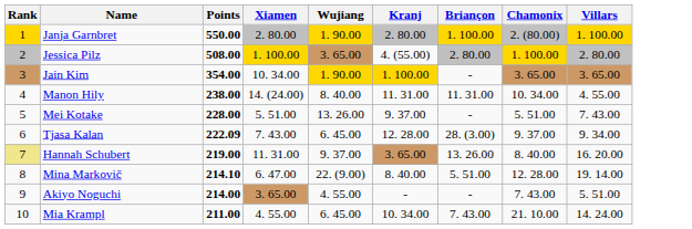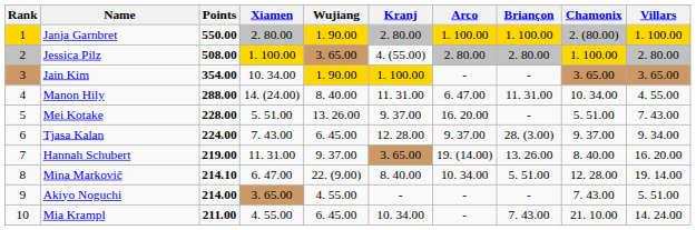+ column: Arco | 1. 100.00 | 2. 80.00 | - | 6. 47.00 | 16. 20.00 | 9. 37.00 | 19. (14.00) | 10. 34.00 | - | -
Manon Hily | Points: 238.00 -> 288.00
Tjasa Kalan | Points: 222.09 -> 224.00
Hannah Schubert | Rank: khaki background -> no background
